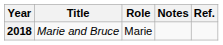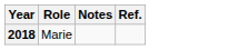- column: Title | Marie and Bruce
